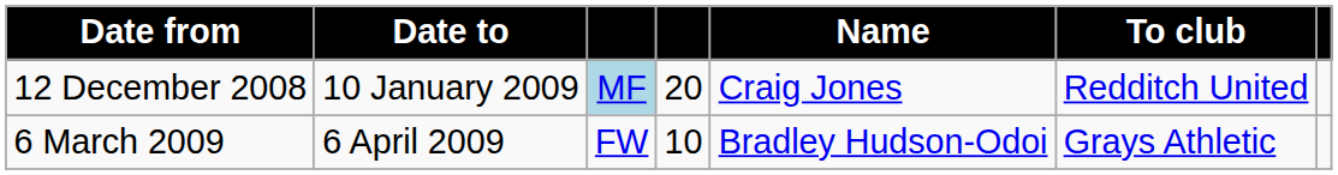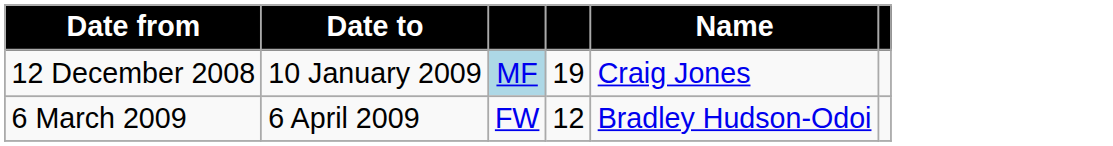- column: To club | Redditch United | Grays Athletic
12 December 2008 | column 4: 20 -> 19
6 March 2009 | column 4: 10 -> 12
